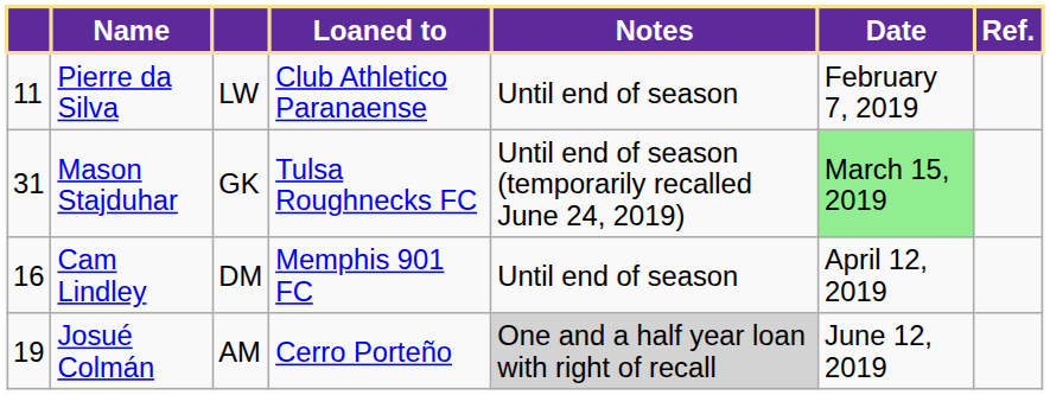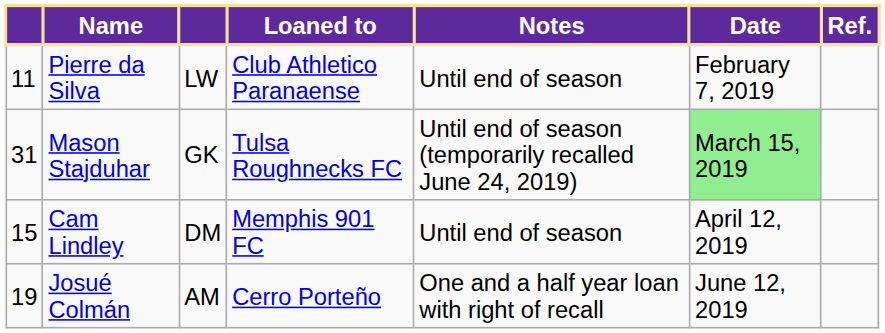Cam Lindley | column 1: 16 -> 15
Josué Colmán | Notes: lightgrey background -> no background
